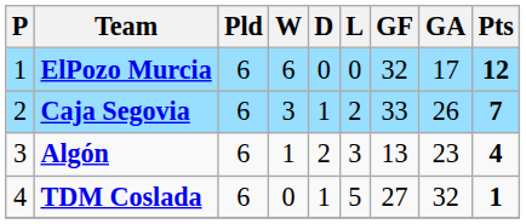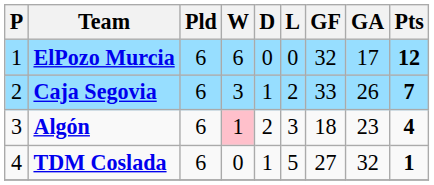Algón | W: no background -> pink background
Algón | GF: 13 -> 18
